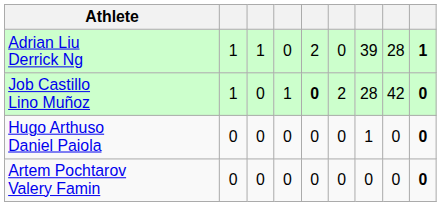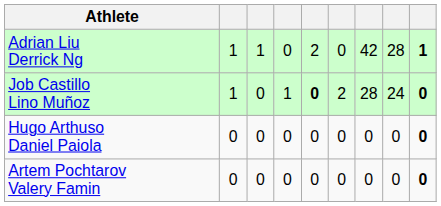Adrian Liu Derrick Ng | column 7: 39 -> 42
Job Castillo Lino Muñoz | column 8: 42 -> 24
Hugo Arthuso Daniel Paiola | column 7: 1 -> 0
